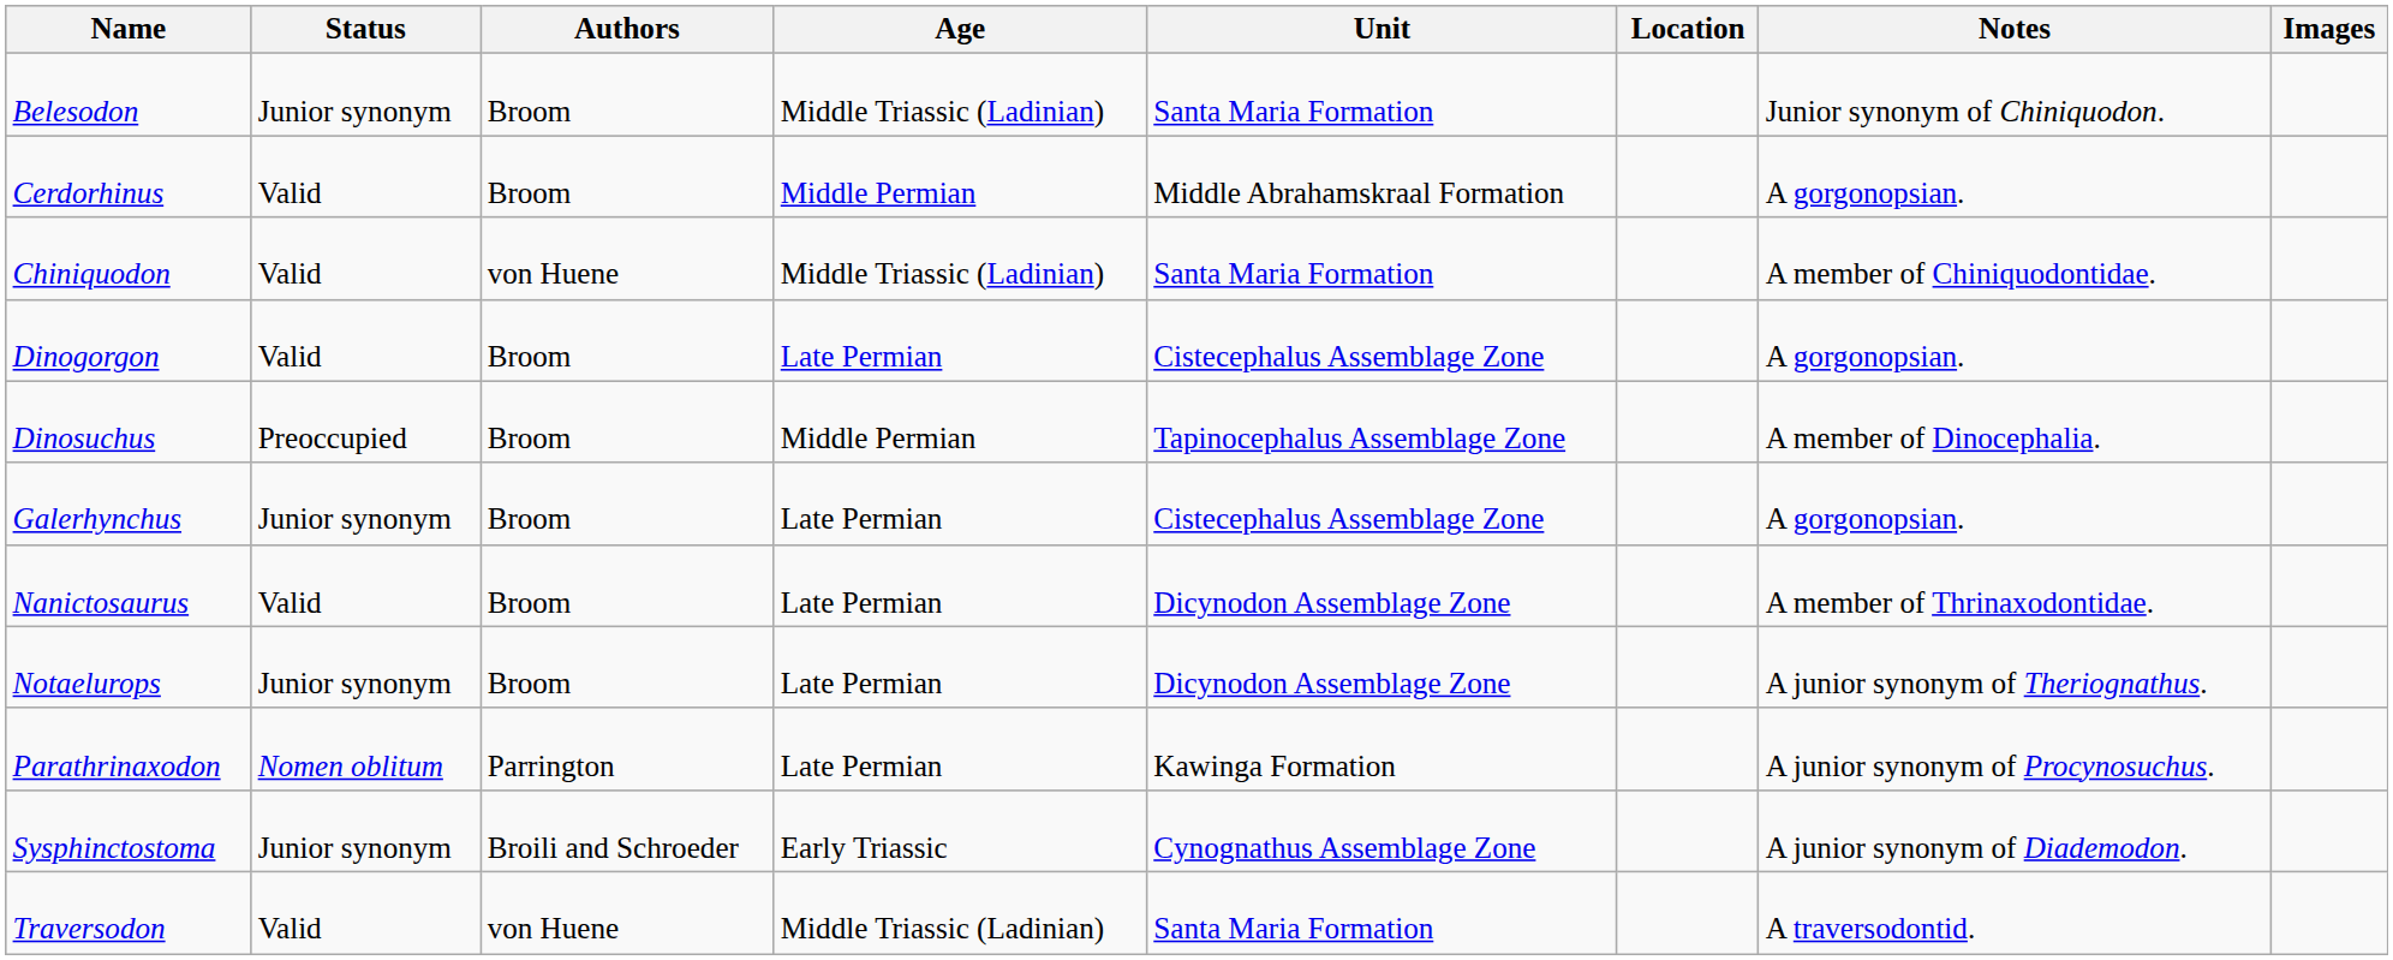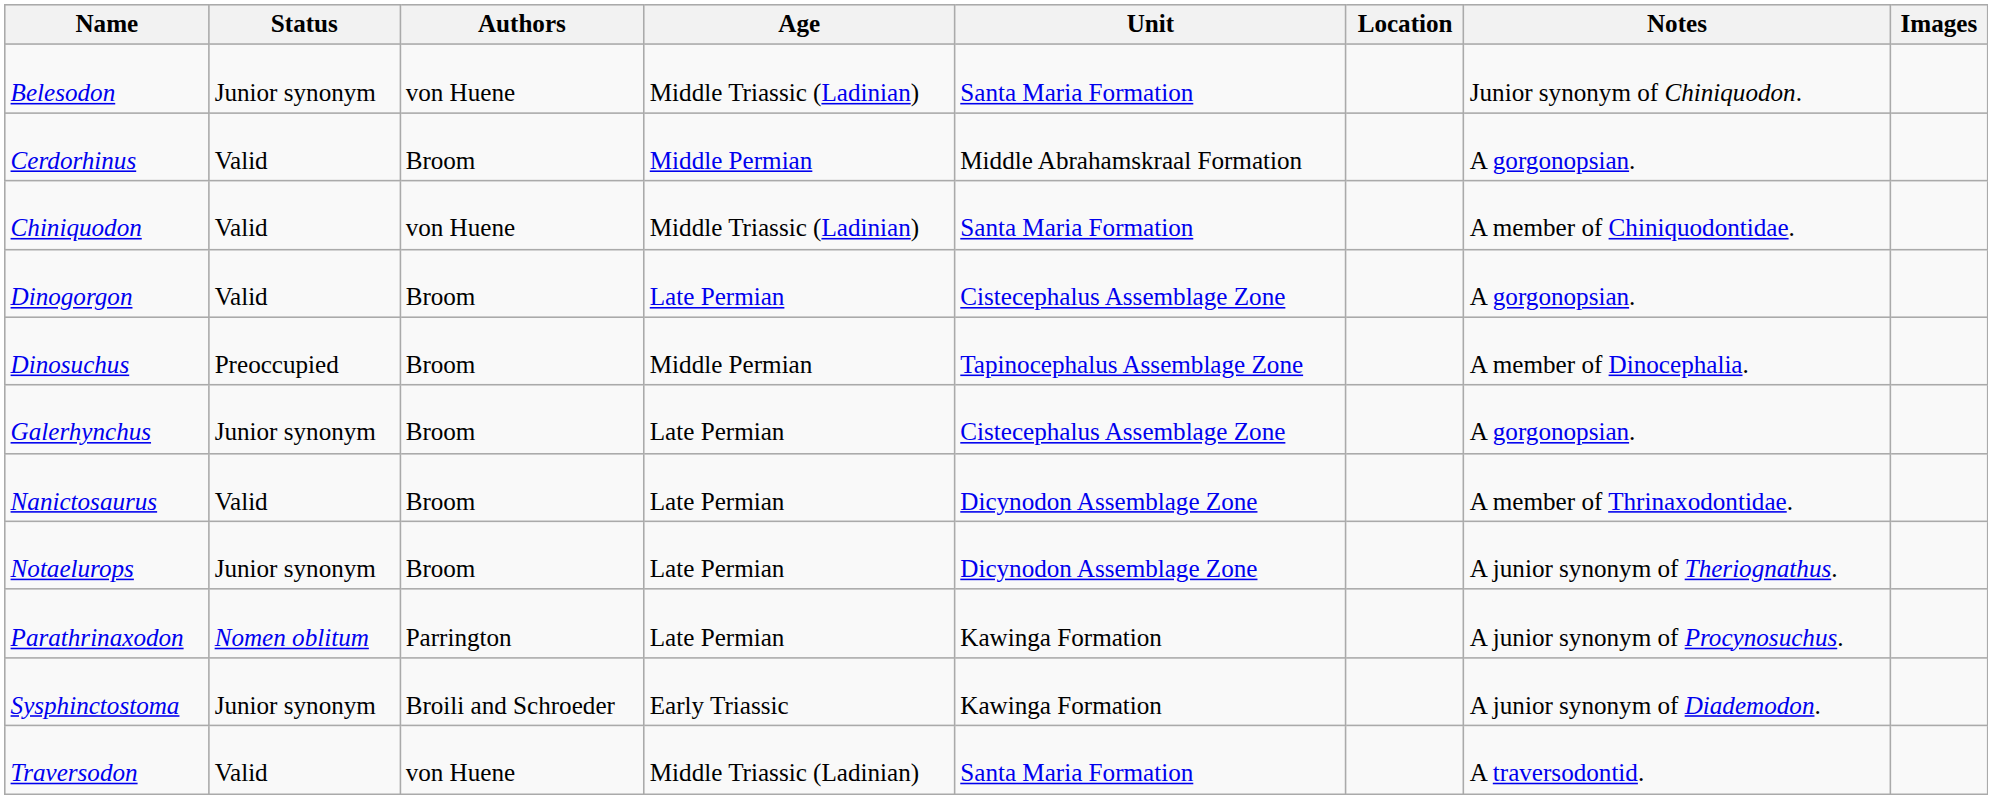Belesodon | Authors: Broom -> von Huene
Sysphinctostoma | Unit: Cynognathus Assemblage Zone -> Kawinga Formation
